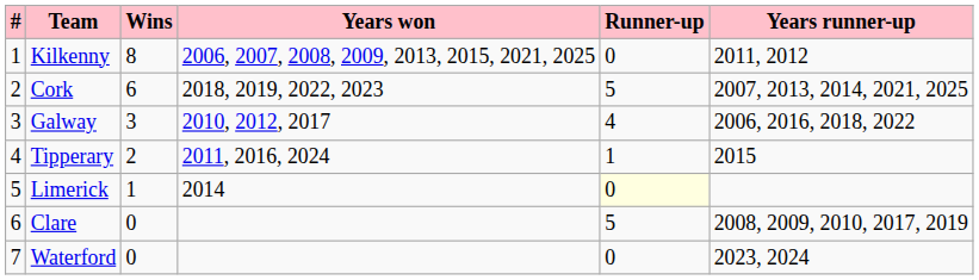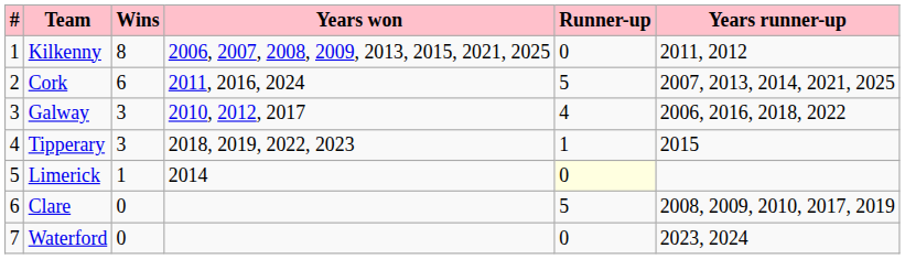Cork | Years won: 2018, 2019, 2022, 2023 -> 2011, 2016, 2024
Tipperary | Wins: 2 -> 3
Tipperary | Years won: 2011, 2016, 2024 -> 2018, 2019, 2022, 2023
